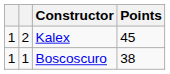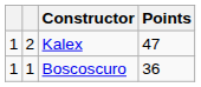Kalex | Points: 45 -> 47
Boscoscuro | Points: 38 -> 36
